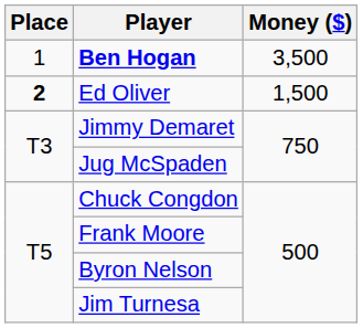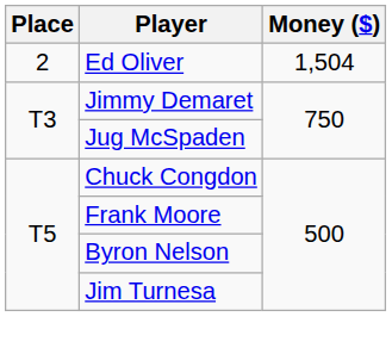- row: 1 | Ben Hogan | 3,500
Ed Oliver | Place: bold -> normal
Ed Oliver | Money ($): 1,500 -> 1,504
